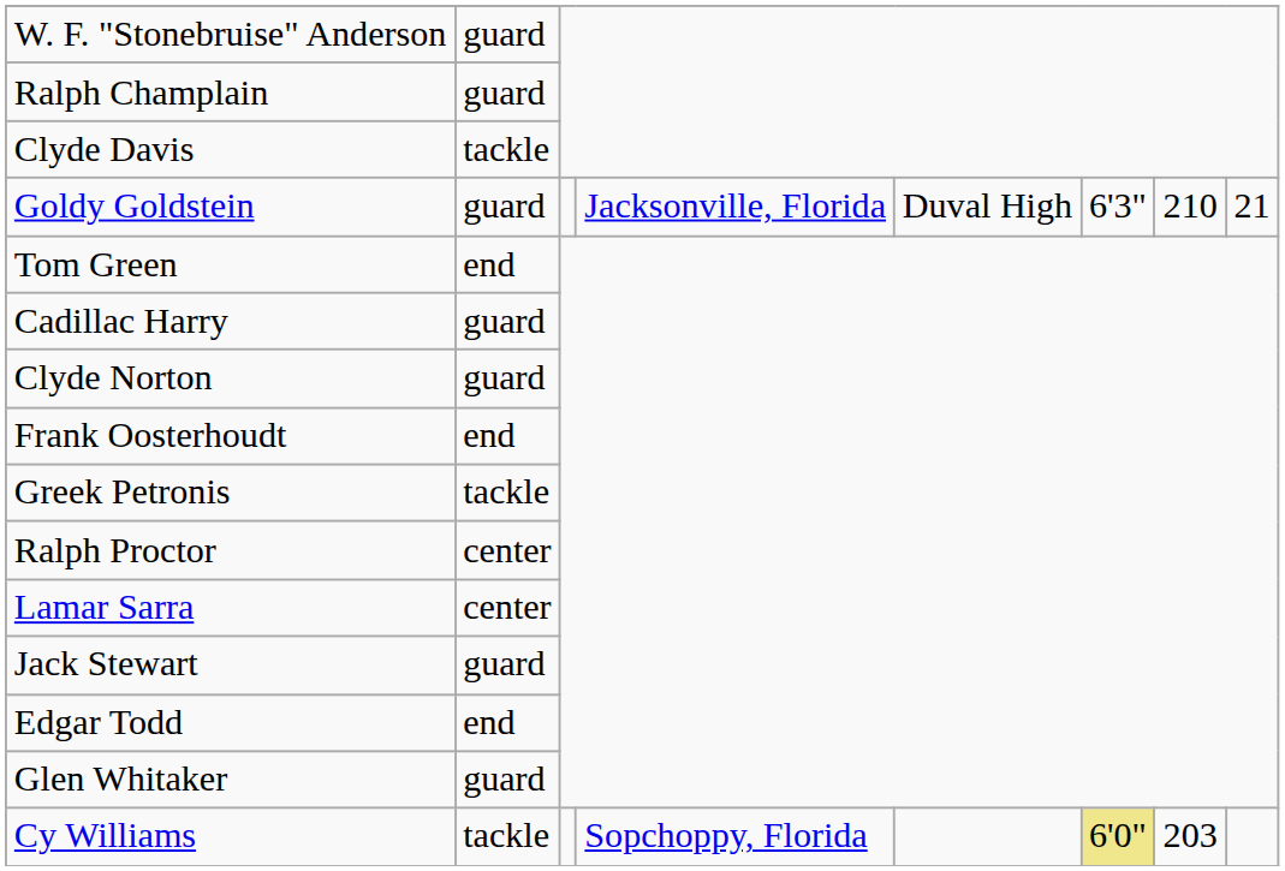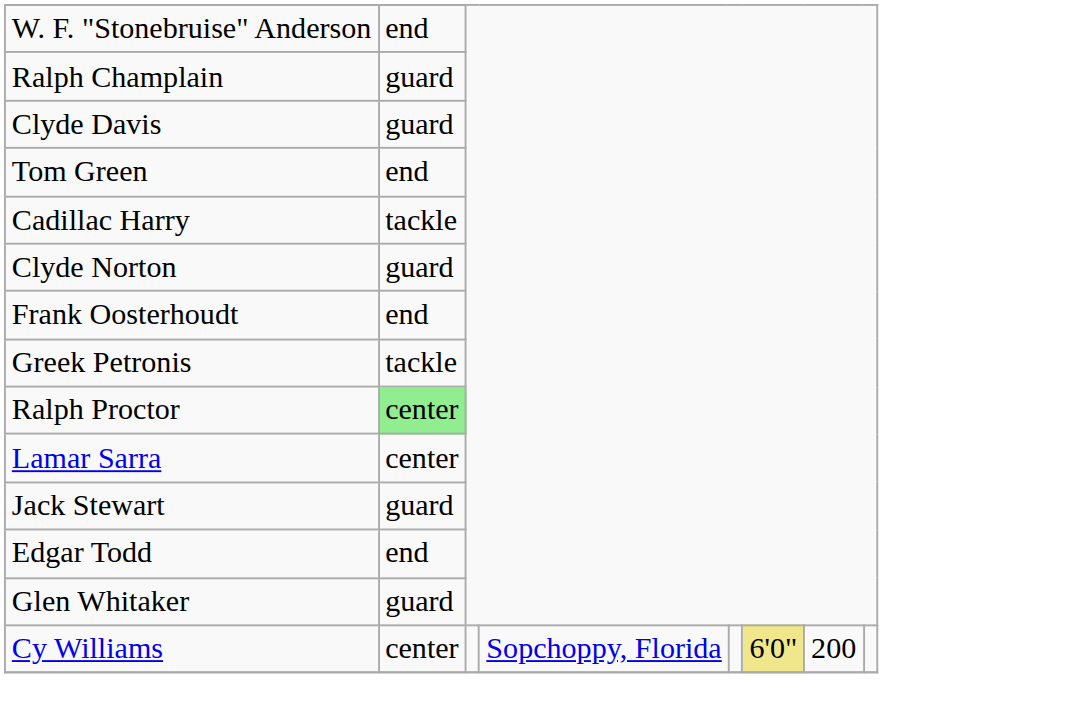W. F. "Stonebruise" Anderson | column 2: guard -> end
Clyde Davis | column 2: tackle -> guard
- row: Goldy Goldstein | guard | Jacksonville, Florida | Duval High | 6'3" | 210 | 21
Cadillac Harry | column 2: guard -> tackle
Ralph Proctor | column 2: no background -> lightgreen background
Cy Williams | column 2: tackle -> center
Cy Williams | column 7: 203 -> 200
